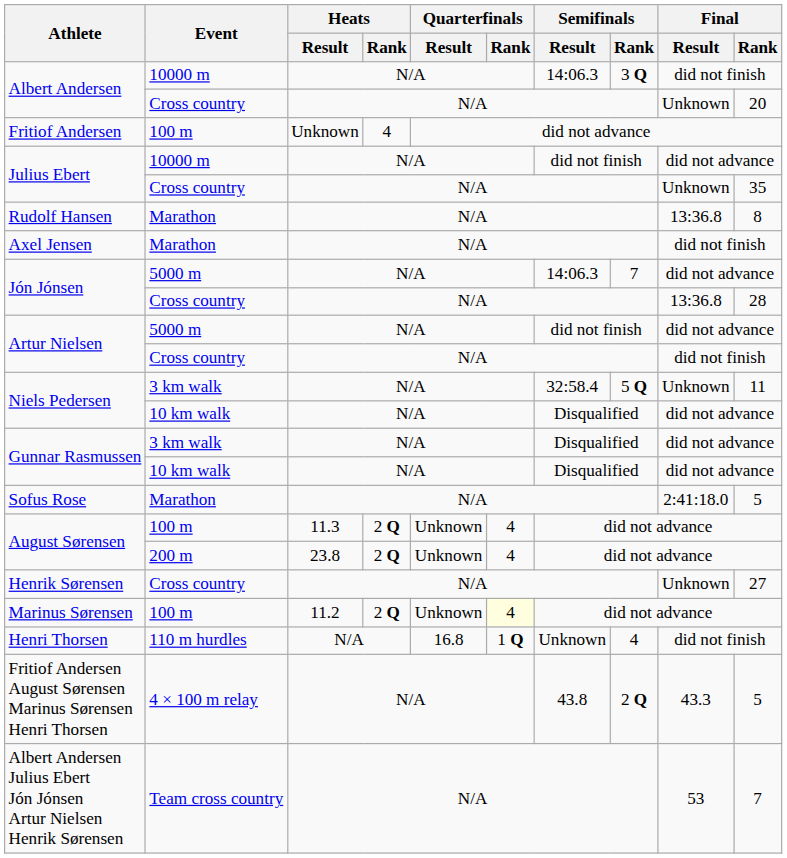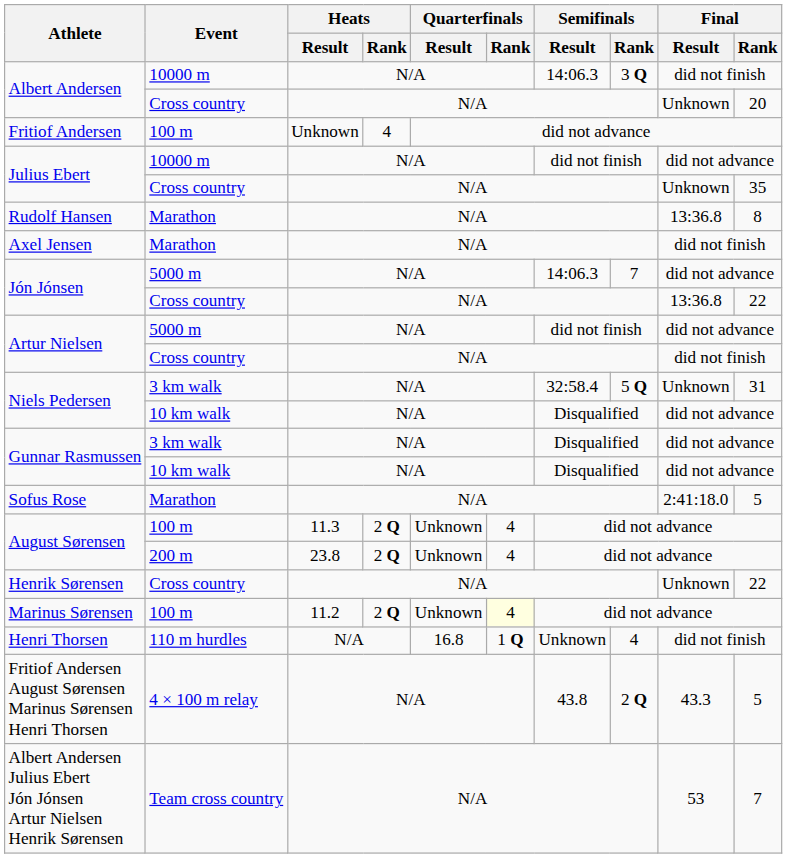Jón Jónsen / Cross country | Final / Rank: 28 -> 22
Niels Pedersen / 3 km walk | Final / Rank: 11 -> 31
Henrik Sørensen | Final / Rank: 27 -> 22
